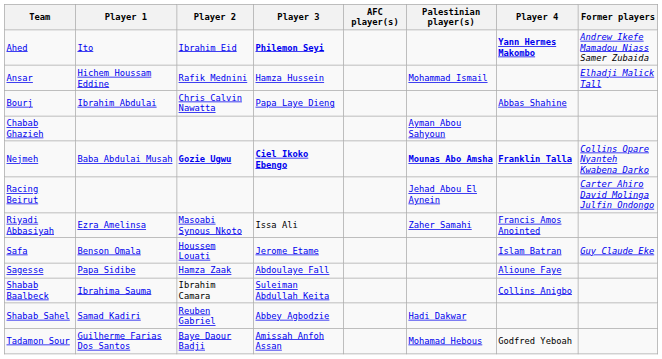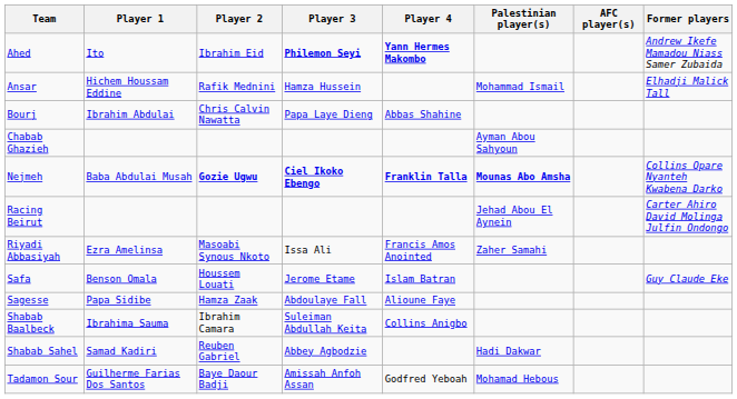columns swapped: Player 4 <-> AFC player(s)
